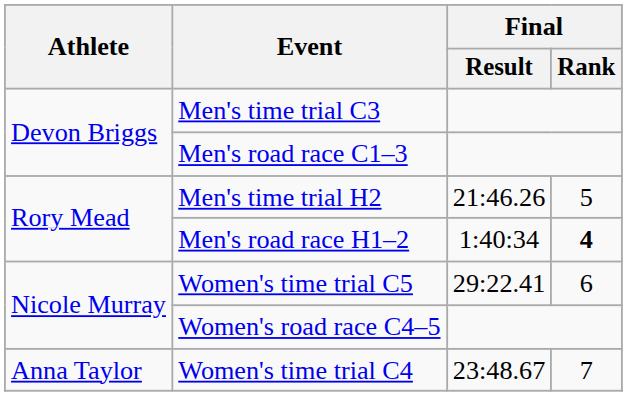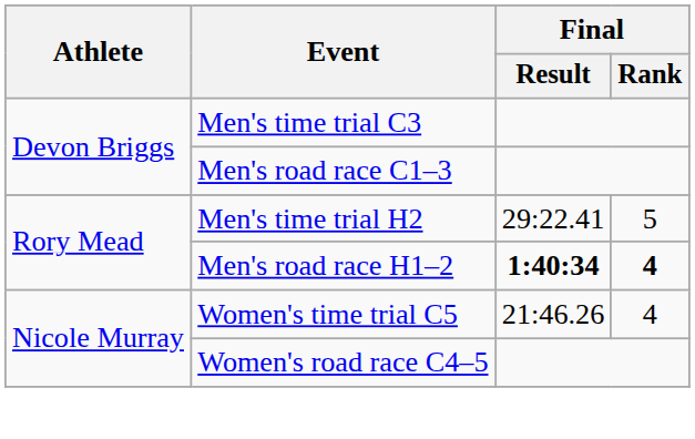Men's time trial H2 | Final / Result: 21:46.26 -> 29:22.41
Men's road race H1–2 | Final / Result: normal -> bold
Women's time trial C5 | Final / Result: 29:22.41 -> 21:46.26
Women's time trial C5 | Final / Rank: 6 -> 4
- row: Anna Taylor | Women's time trial C4 | 23:48.67 | 7
